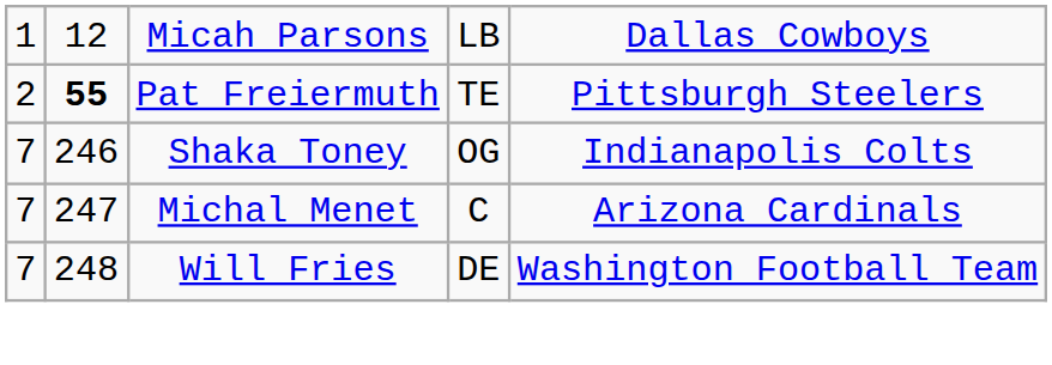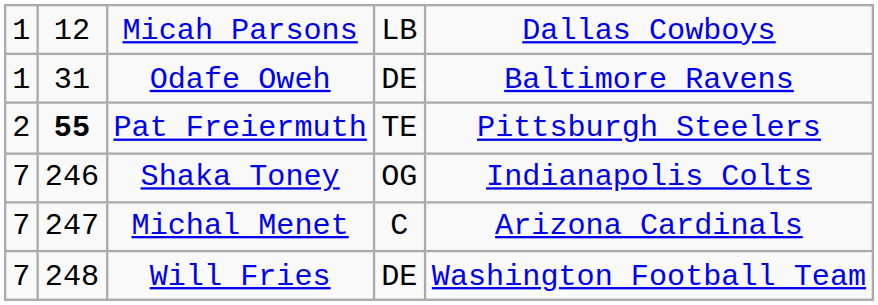+ row: 1 | 31 | Odafe Oweh | DE | Baltimore Ravens
